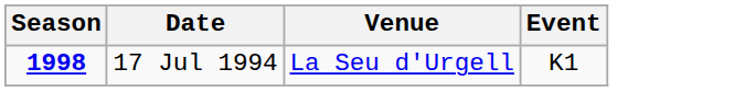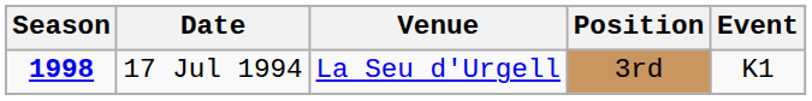+ column: Position | 3rd
